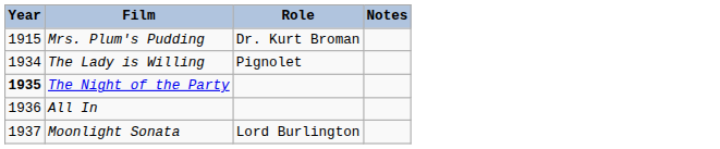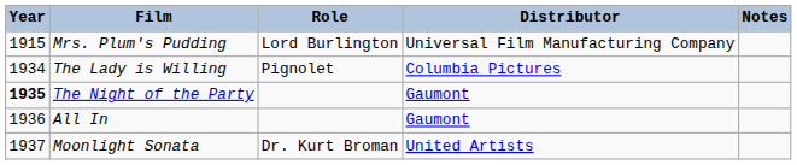+ column: Distributor | Universal Film Manufacturing Company | Columbia Pictures | Gaumont | Gaumont | United Artists
Mrs. Plum's Pudding | Role: Dr. Kurt Broman -> Lord Burlington
Moonlight Sonata | Role: Lord Burlington -> Dr. Kurt Broman
